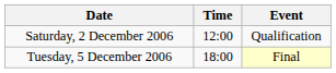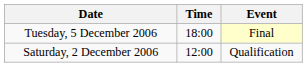rows swapped: Saturday, 2 December 2006 <-> Tuesday, 5 December 2006
